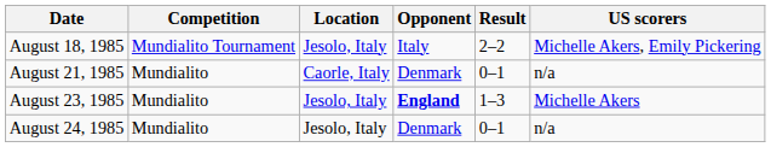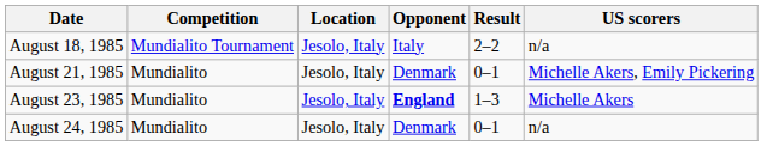August 18, 1985 | US scorers: Michelle Akers, Emily Pickering -> n/a
August 21, 1985 | Location: Caorle, Italy -> Jesolo, Italy
August 21, 1985 | US scorers: n/a -> Michelle Akers, Emily Pickering
